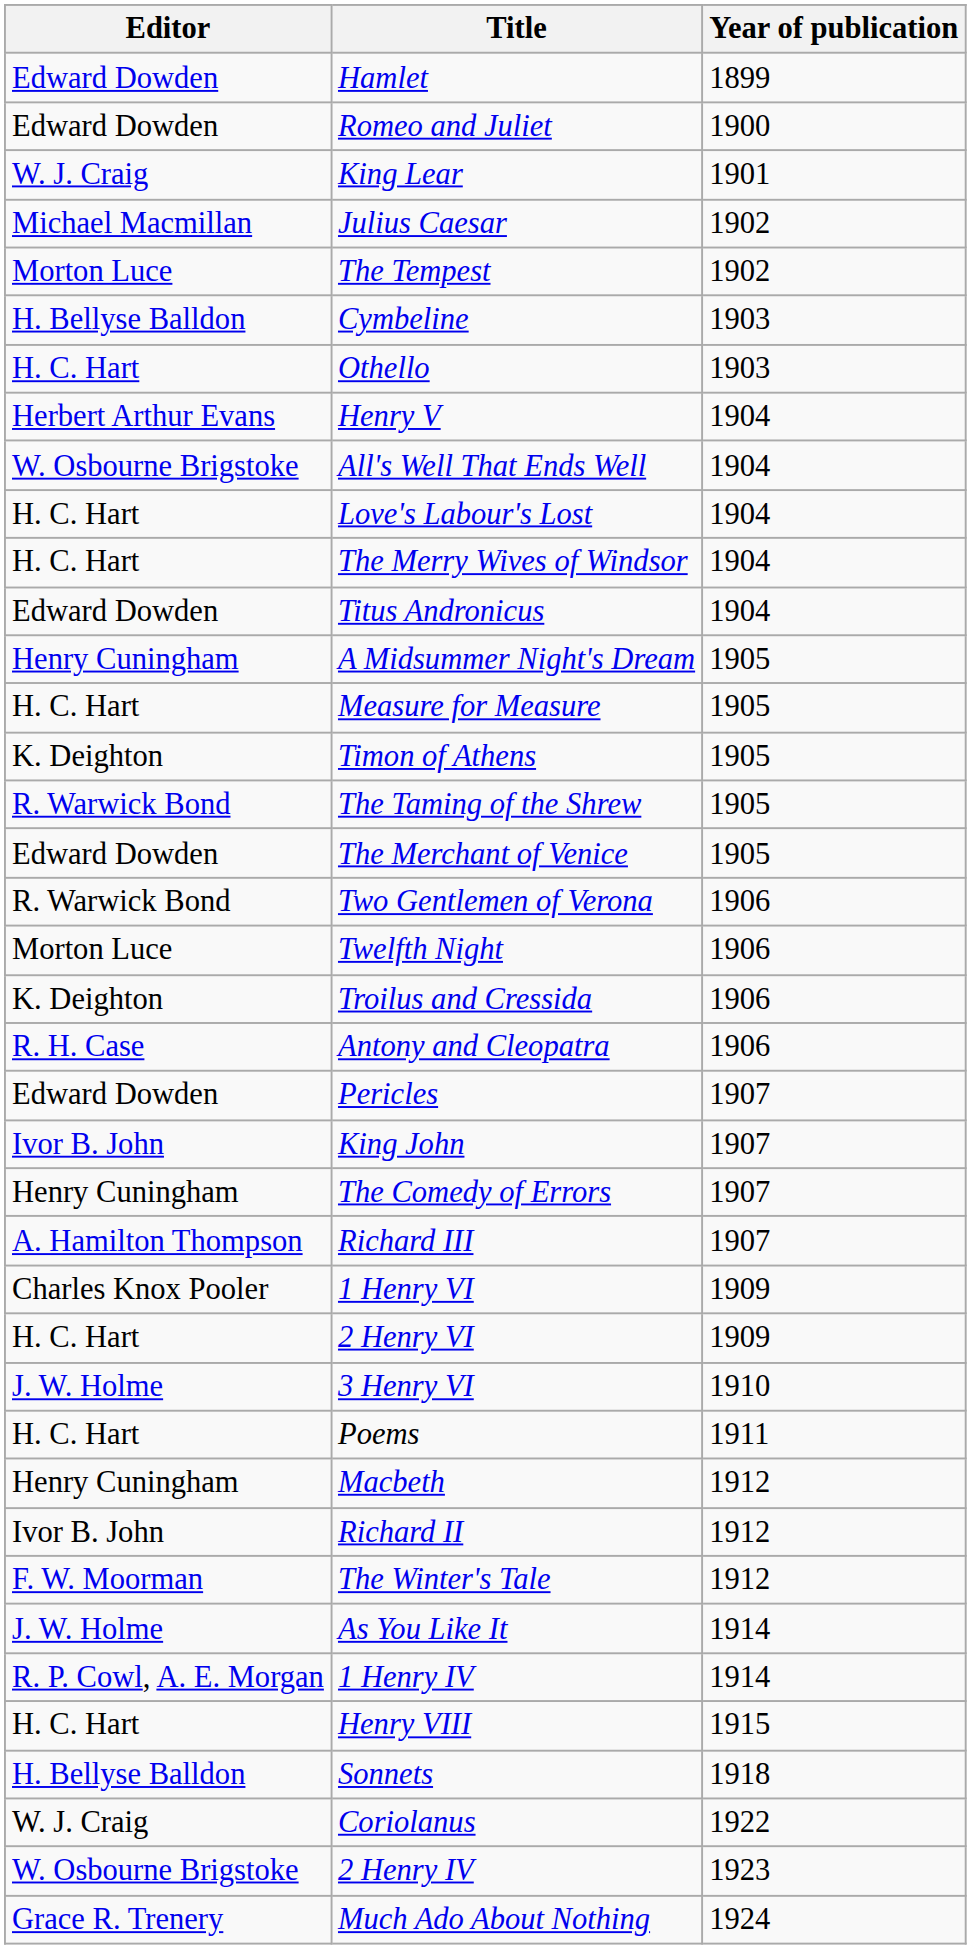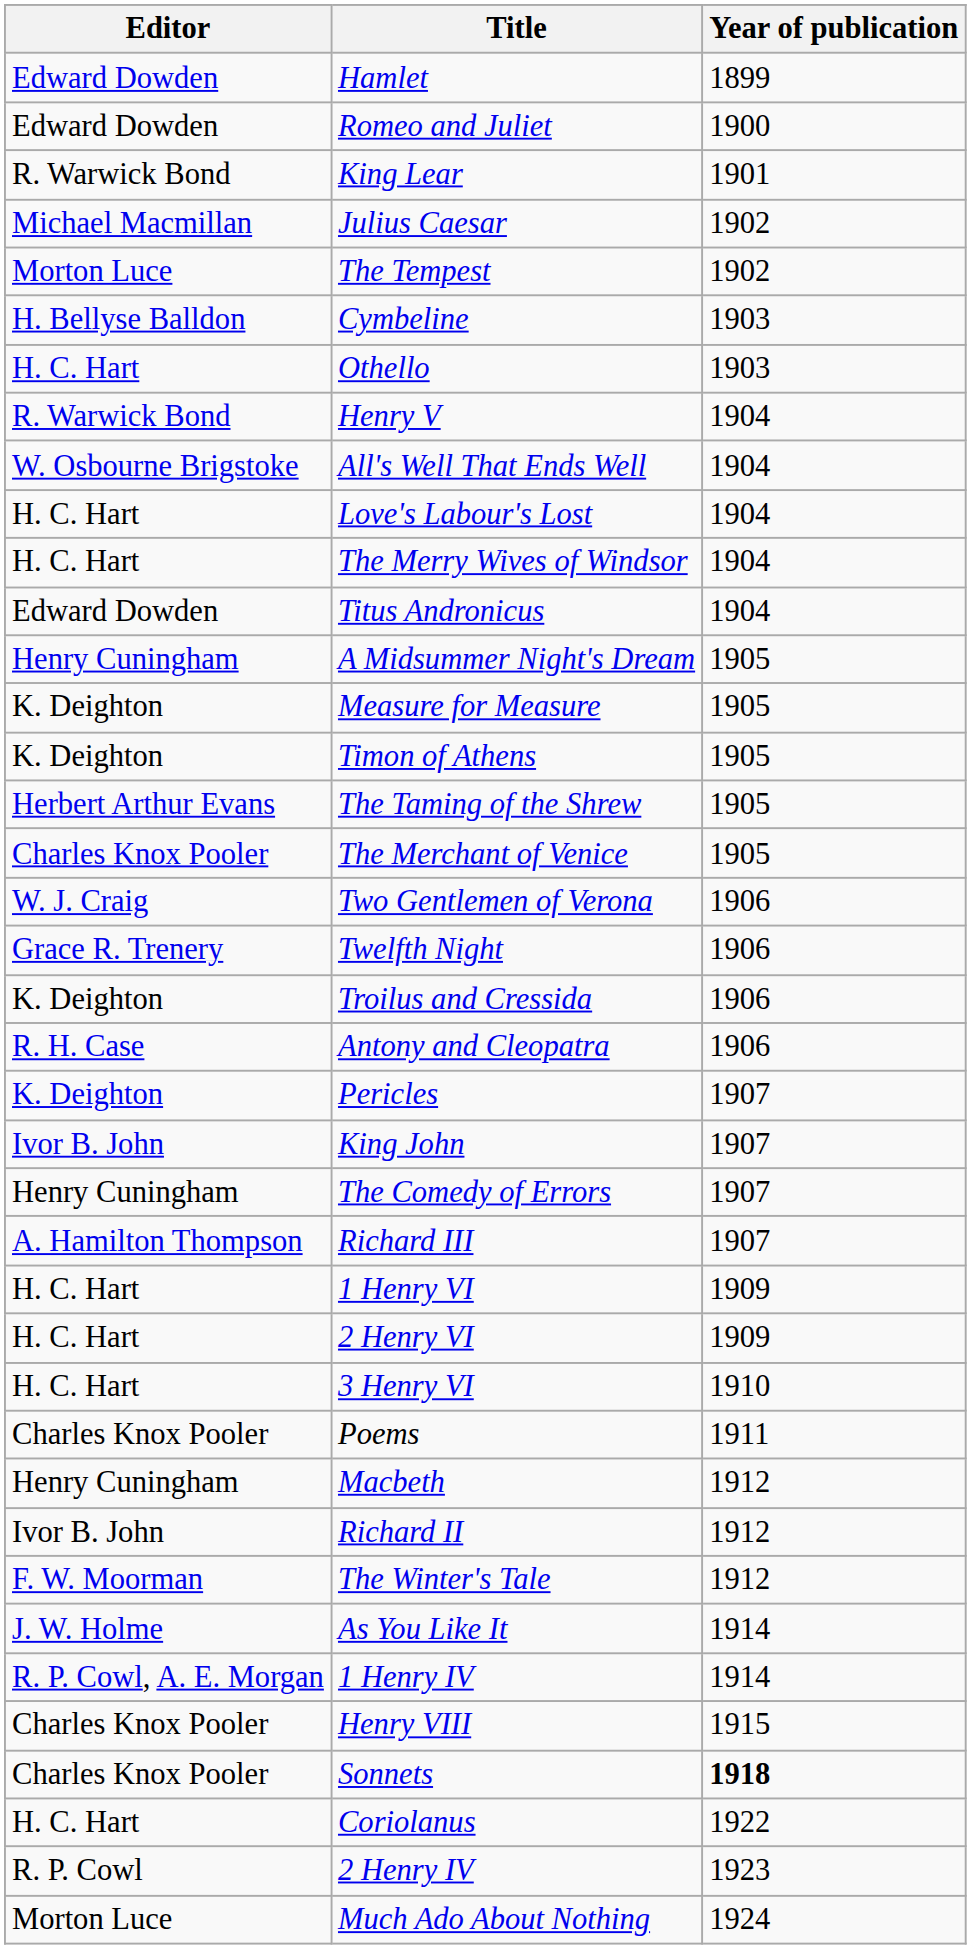King Lear | Editor: W. J. Craig -> R. Warwick Bond
Henry V | Editor: Herbert Arthur Evans -> R. Warwick Bond
Measure for Measure | Editor: H. C. Hart -> K. Deighton
The Taming of the Shrew | Editor: R. Warwick Bond -> Herbert Arthur Evans
The Merchant of Venice | Editor: Edward Dowden -> Charles Knox Pooler
Two Gentlemen of Verona | Editor: R. Warwick Bond -> W. J. Craig
Twelfth Night | Editor: Morton Luce -> Grace R. Trenery
Pericles | Editor: Edward Dowden -> K. Deighton
1 Henry VI | Editor: Charles Knox Pooler -> H. C. Hart
3 Henry VI | Editor: J. W. Holme -> H. C. Hart
Poems | Editor: H. C. Hart -> Charles Knox Pooler
Henry VIII | Editor: H. C. Hart -> Charles Knox Pooler
Sonnets | Editor: H. Bellyse Balldon -> Charles Knox Pooler
Sonnets | Year of publication: normal -> bold
Coriolanus | Editor: W. J. Craig -> H. C. Hart
2 Henry IV | Editor: W. Osbourne Brigstoke -> R. P. Cowl
Much Ado About Nothing | Editor: Grace R. Trenery -> Morton Luce
